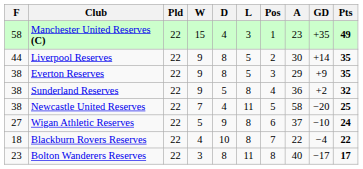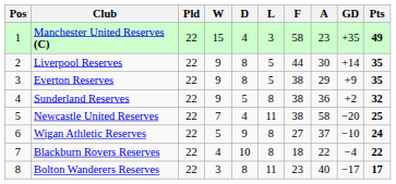columns swapped: Pos <-> F
